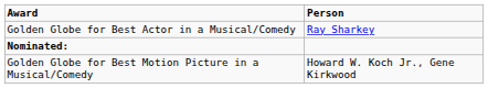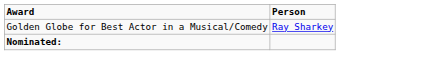- row: Golden Globe for Best Motion Picture in a Musical/Comedy | Howard W. Koch Jr., Gene Kirkwood
